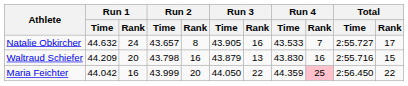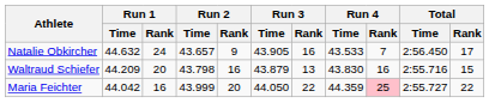Natalie Obkircher | Run 2 / Rank: 8 -> 9
Natalie Obkircher | Total / Time: 2:55.727 -> 2:56.450
Maria Feichter | Total / Time: 2:56.450 -> 2:55.727
